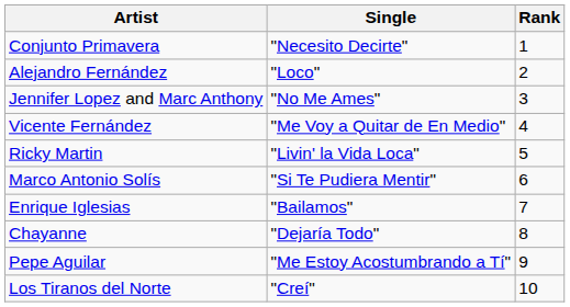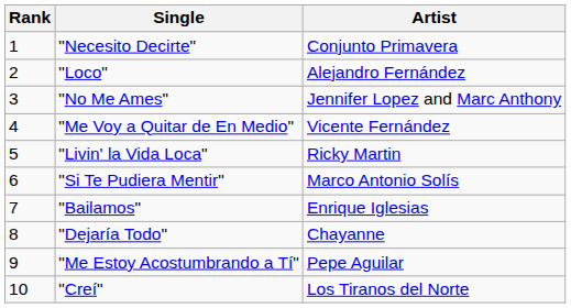columns swapped: Rank <-> Artist
